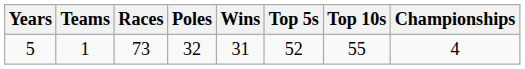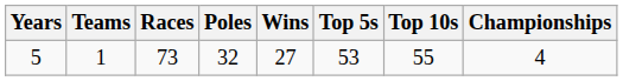5 | Wins: 31 -> 27
5 | Top 5s: 52 -> 53
